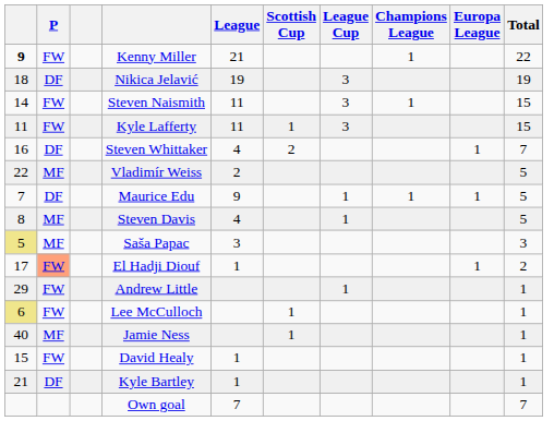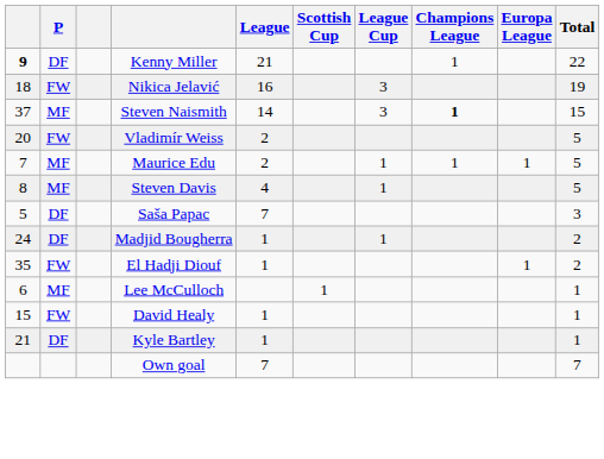Kenny Miller | P: FW -> DF
Nikica Jelavić | P: DF -> FW
Nikica Jelavić | League: 19 -> 16
Steven Naismith | column 1: 14 -> 37
Steven Naismith | P: FW -> MF
Steven Naismith | League: 11 -> 14
Steven Naismith | Champions League: normal -> bold
- row: 11 | FW | Kyle Lafferty | 11 | 1 | 3 | 15
- row: 16 | DF | Steven Whittaker | 4 | 2 | 1 | 7
Vladimír Weiss | column 1: 22 -> 20
Vladimír Weiss | P: MF -> FW
Maurice Edu | P: DF -> MF
Maurice Edu | League: 9 -> 2
Saša Papac | column 1: khaki background -> no background
Saša Papac | P: MF -> DF
Saša Papac | League: 3 -> 7
+ row: 24 | DF | Madjid Bougherra | 1 | 1 | 2
El Hadji Diouf | column 1: 17 -> 35
El Hadji Diouf | P: lightsalmon background -> no background
- row: 29 | FW | Andrew Little | 1 | 1
Lee McCulloch | column 1: khaki background -> no background
Lee McCulloch | P: FW -> MF
- row: 40 | MF | Jamie Ness | 1 | 1
